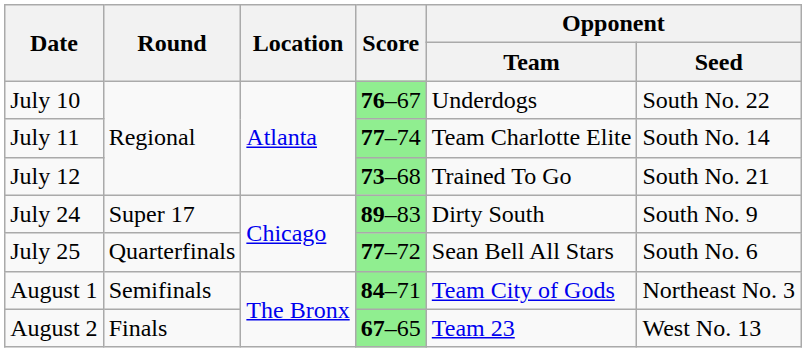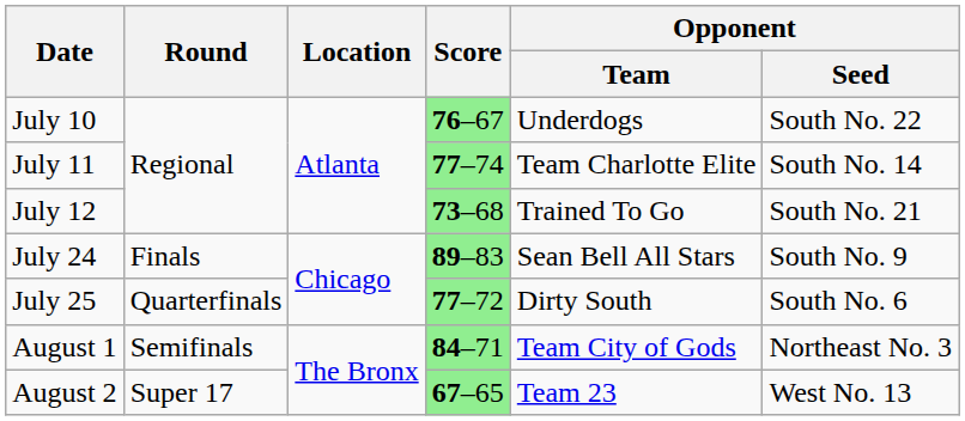July 24 | Round: Super 17 -> Finals
July 24 | Opponent / Team: Dirty South -> Sean Bell All Stars
July 25 | Opponent / Team: Sean Bell All Stars -> Dirty South
August 2 | Round: Finals -> Super 17
